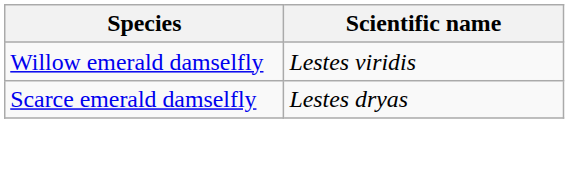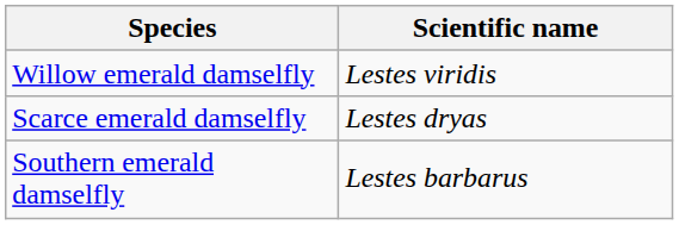+ row: Southern emerald damselfly | Lestes barbarus
